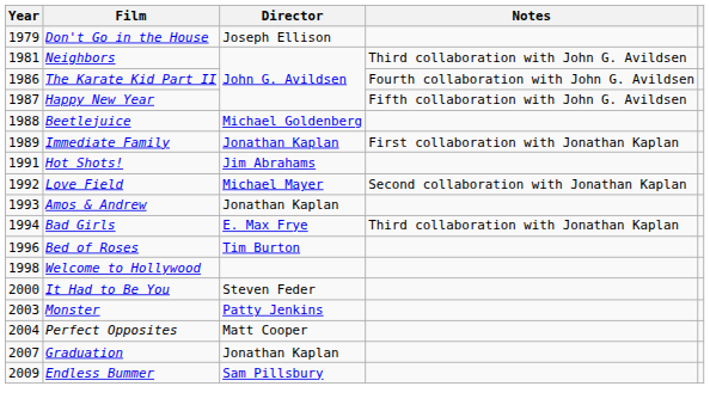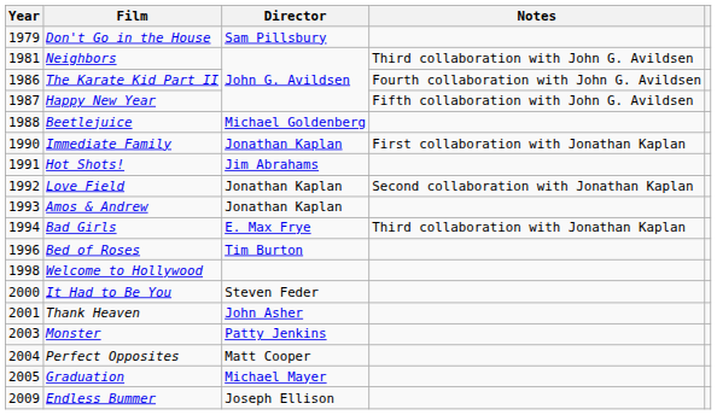Don't Go in the House | Director: Joseph Ellison -> Sam Pillsbury
Immediate Family | Year: 1989 -> 1990
Love Field | Director: Michael Mayer -> Jonathan Kaplan
+ row: 2001 | Thank Heaven | John Asher
Graduation | Year: 2007 -> 2005
Graduation | Director: Jonathan Kaplan -> Michael Mayer
Endless Bummer | Director: Sam Pillsbury -> Joseph Ellison
